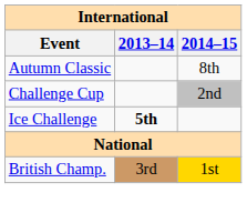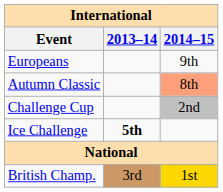+ row: Europeans | 9th
Autumn Classic | 2014–15: no background -> lightsalmon background
